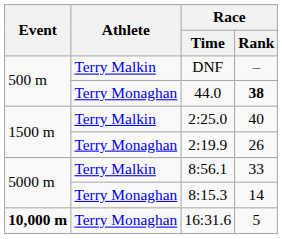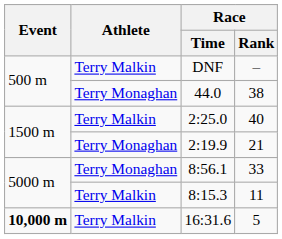44.0 | Race / Rank: bold -> normal
2:19.9 | Race / Rank: 26 -> 21
8:56.1 | Athlete: Terry Malkin -> Terry Monaghan
8:15.3 | Athlete: Terry Monaghan -> Terry Malkin
8:15.3 | Race / Rank: 14 -> 11
16:31.6 | Athlete: Terry Monaghan -> Terry Malkin
